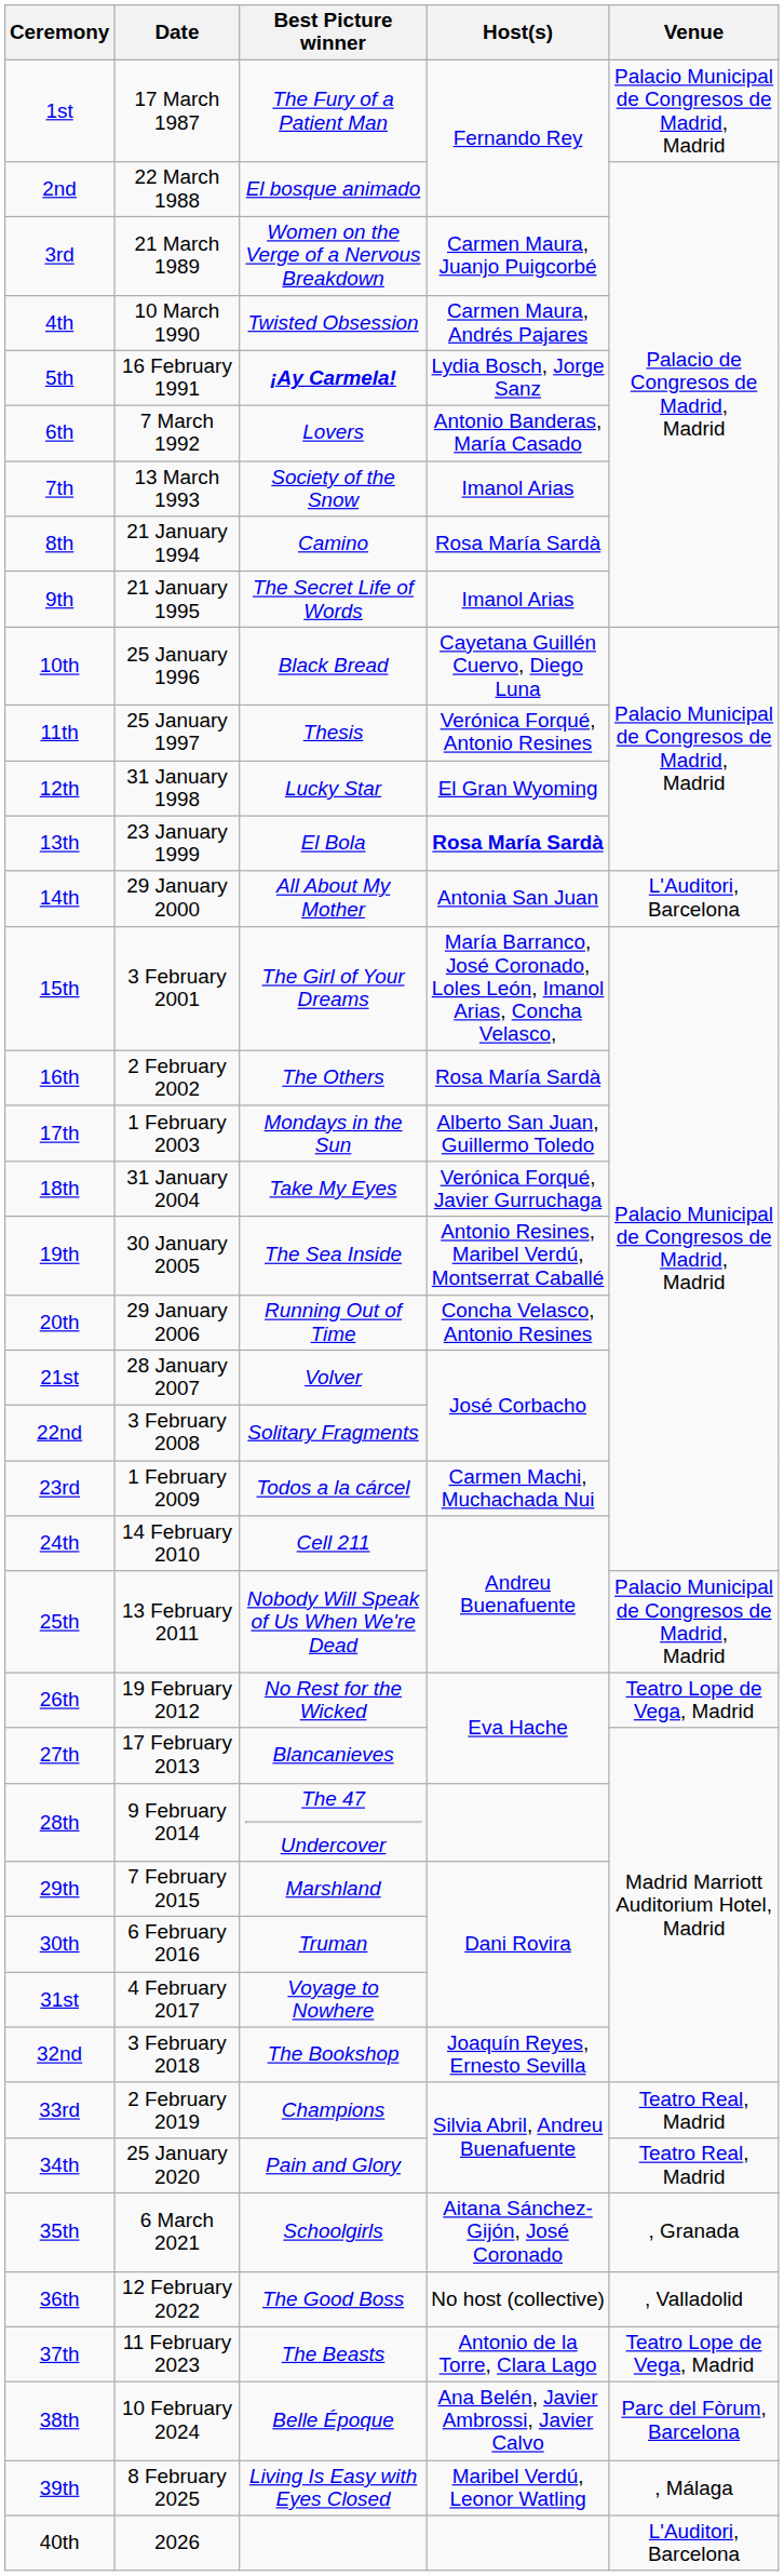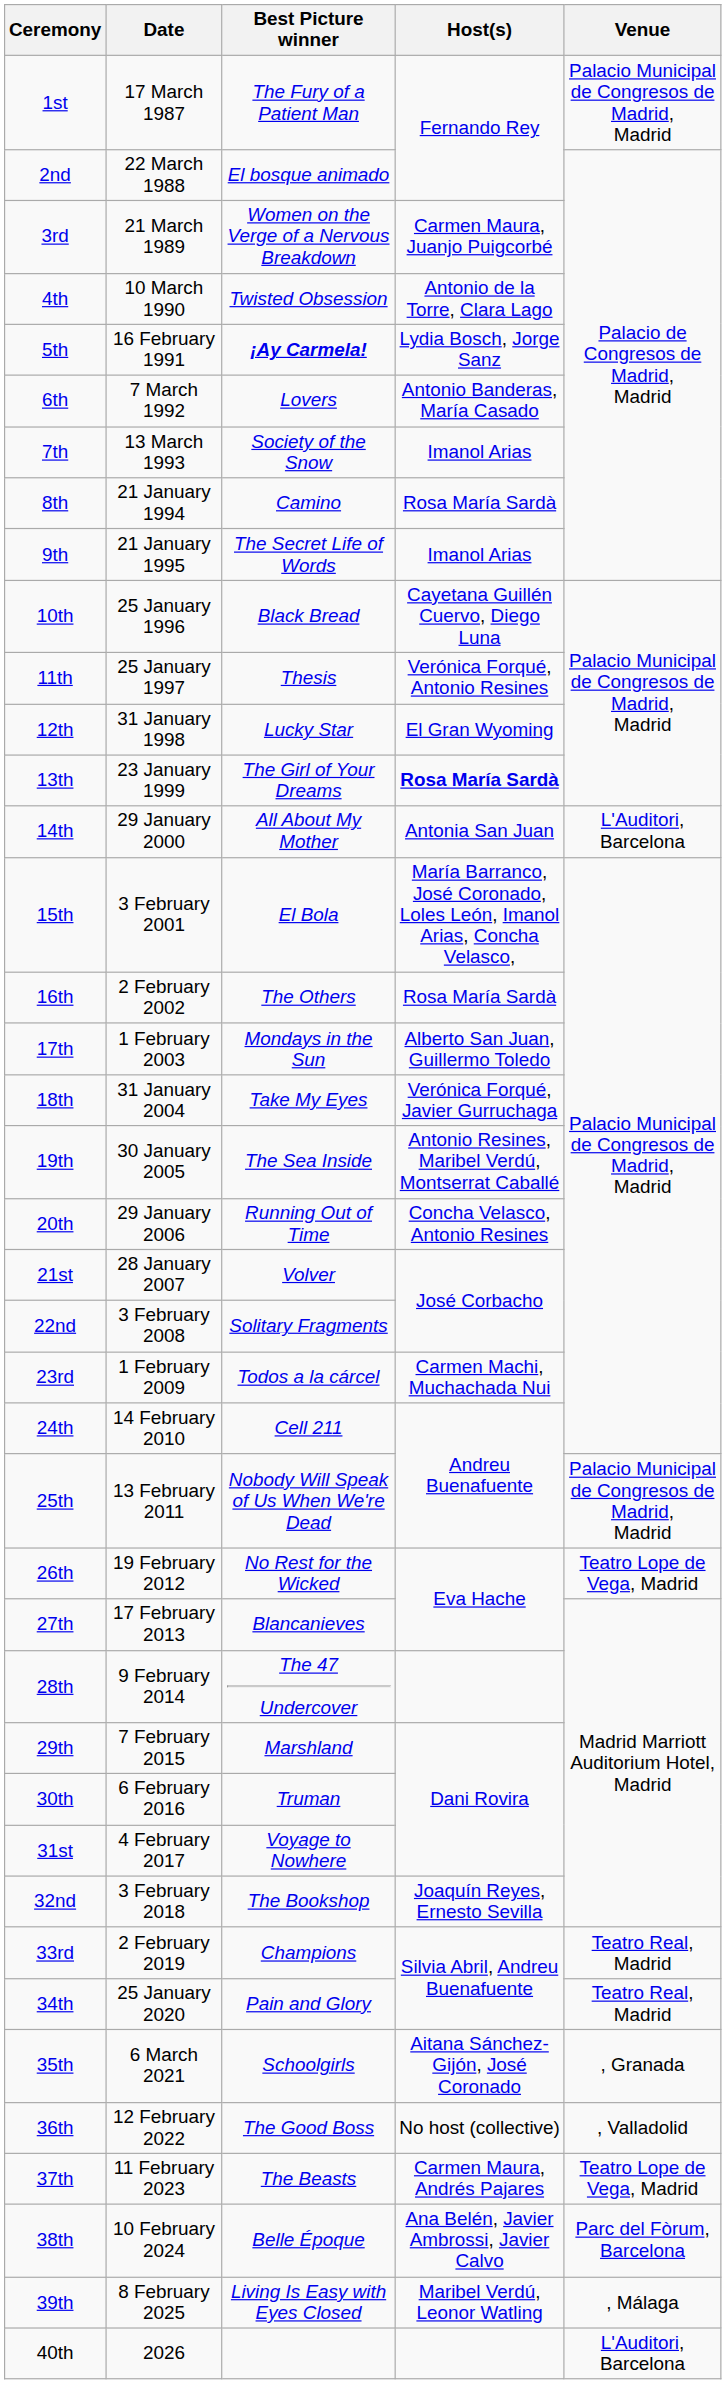4th | Host(s): Carmen Maura, Andrés Pajares -> Antonio de la Torre, Clara Lago
13th | Best Picture winner: El Bola -> The Girl of Your Dreams
15th | Best Picture winner: The Girl of Your Dreams -> El Bola
37th | Host(s): Antonio de la Torre, Clara Lago -> Carmen Maura, Andrés Pajares
